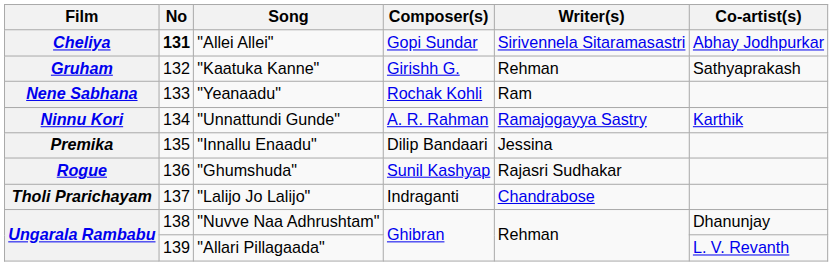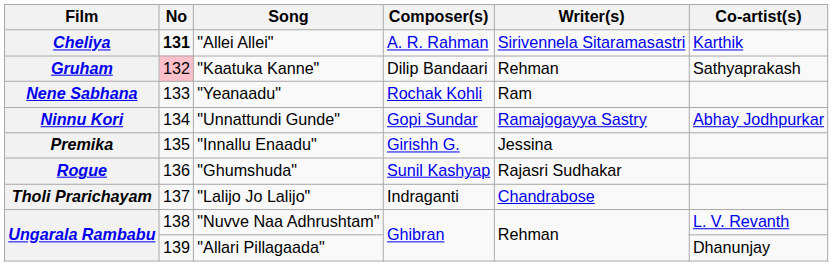"Allei Allei" | Composer(s): Gopi Sundar -> A. R. Rahman
"Allei Allei" | Co-artist(s): Abhay Jodhpurkar -> Karthik
"Kaatuka Kanne" | No: no background -> pink background
"Kaatuka Kanne" | Composer(s): Girishh G. -> Dilip Bandaari
"Unnattundi Gunde" | Composer(s): A. R. Rahman -> Gopi Sundar
"Unnattundi Gunde" | Co-artist(s): Karthik -> Abhay Jodhpurkar
"Innallu Enaadu" | Composer(s): Dilip Bandaari -> Girishh G.
"Nuvve Naa Adhrushtam" | Co-artist(s): Dhanunjay -> L. V. Revanth
"Allari Pillagaada" | Co-artist(s): L. V. Revanth -> Dhanunjay
